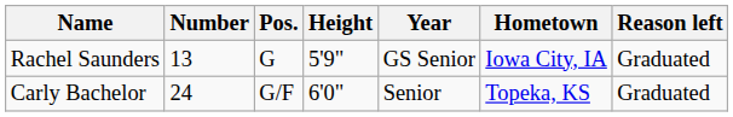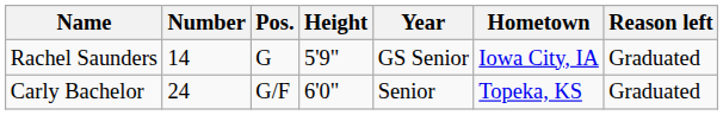Rachel Saunders | Number: 13 -> 14
